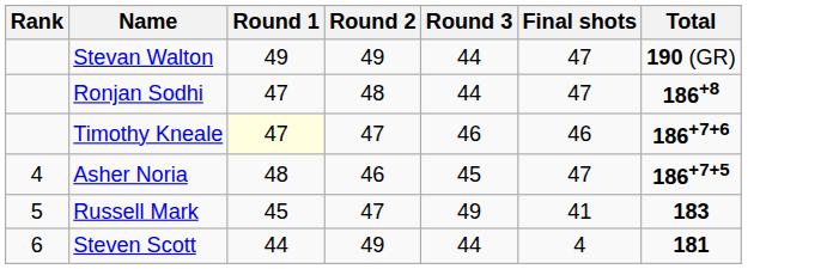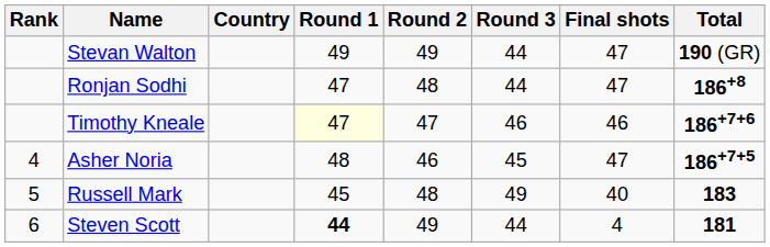+ column: Country
Russell Mark | Round 2: 47 -> 48
Russell Mark | Final shots: 41 -> 40
Steven Scott | Round 1: normal -> bold
